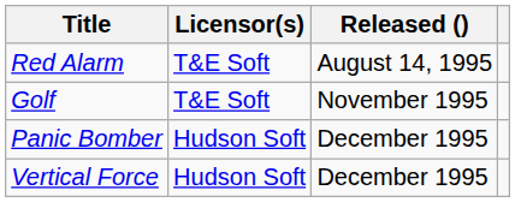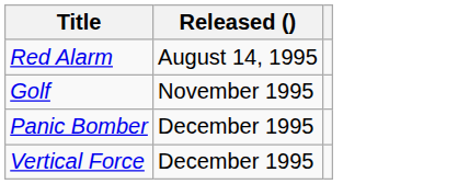- column: Licensor(s) | T&E Soft | T&E Soft | Hudson Soft | Hudson Soft
